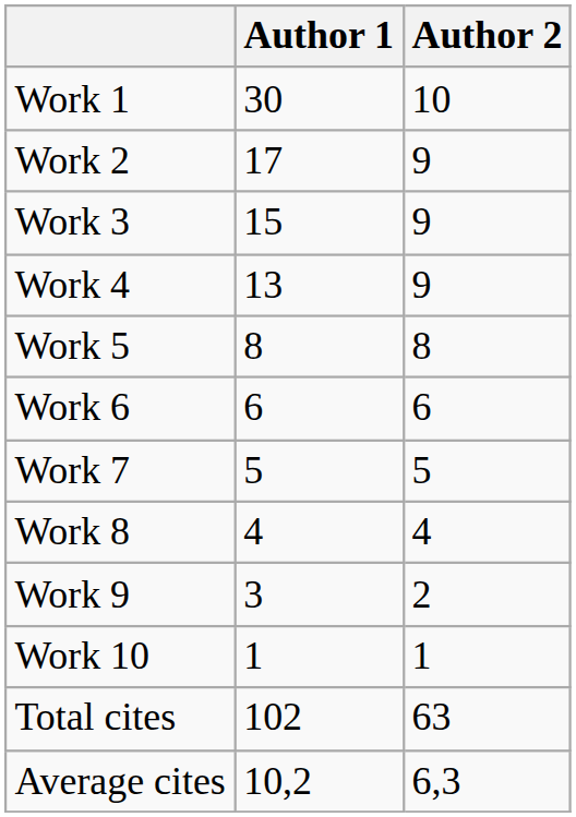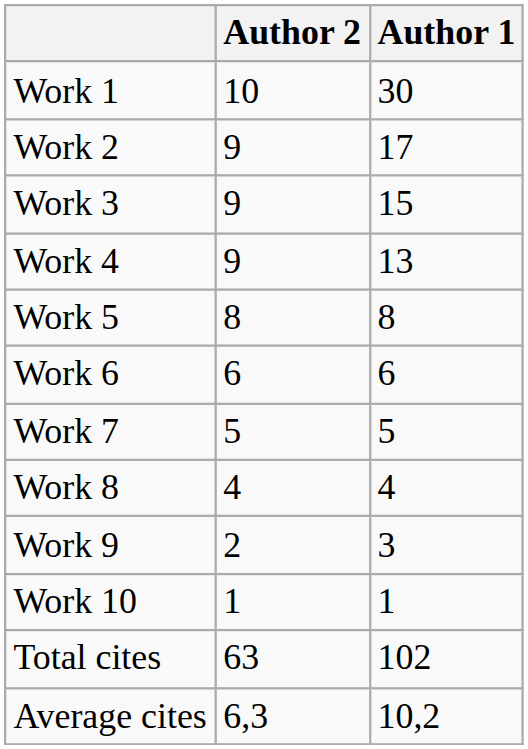columns swapped: Author 1 <-> Author 2
